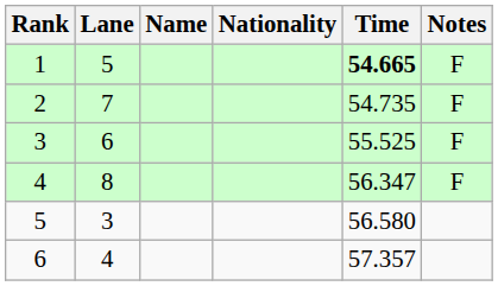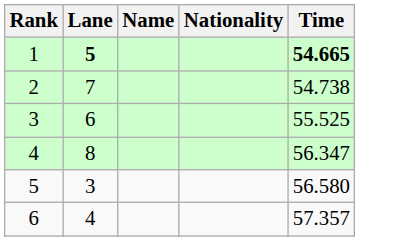- column: Notes | F | F | F | F
1 | Lane: normal -> bold
2 | Time: 54.735 -> 54.738
